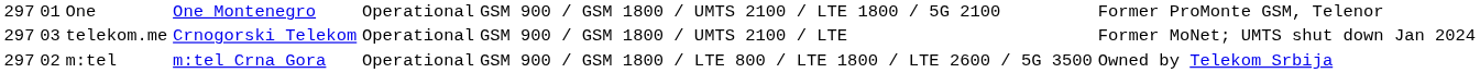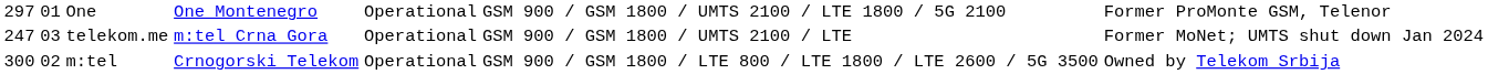telekom.me | column 1: 297 -> 247
telekom.me | column 4: Crnogorski Telekom -> m:tel Crna Gora
m:tel | column 1: 297 -> 300
m:tel | column 4: m:tel Crna Gora -> Crnogorski Telekom
